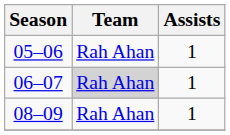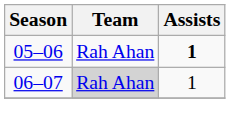05–06 | Assists: normal -> bold
- row: 08–09 | Rah Ahan | 1
